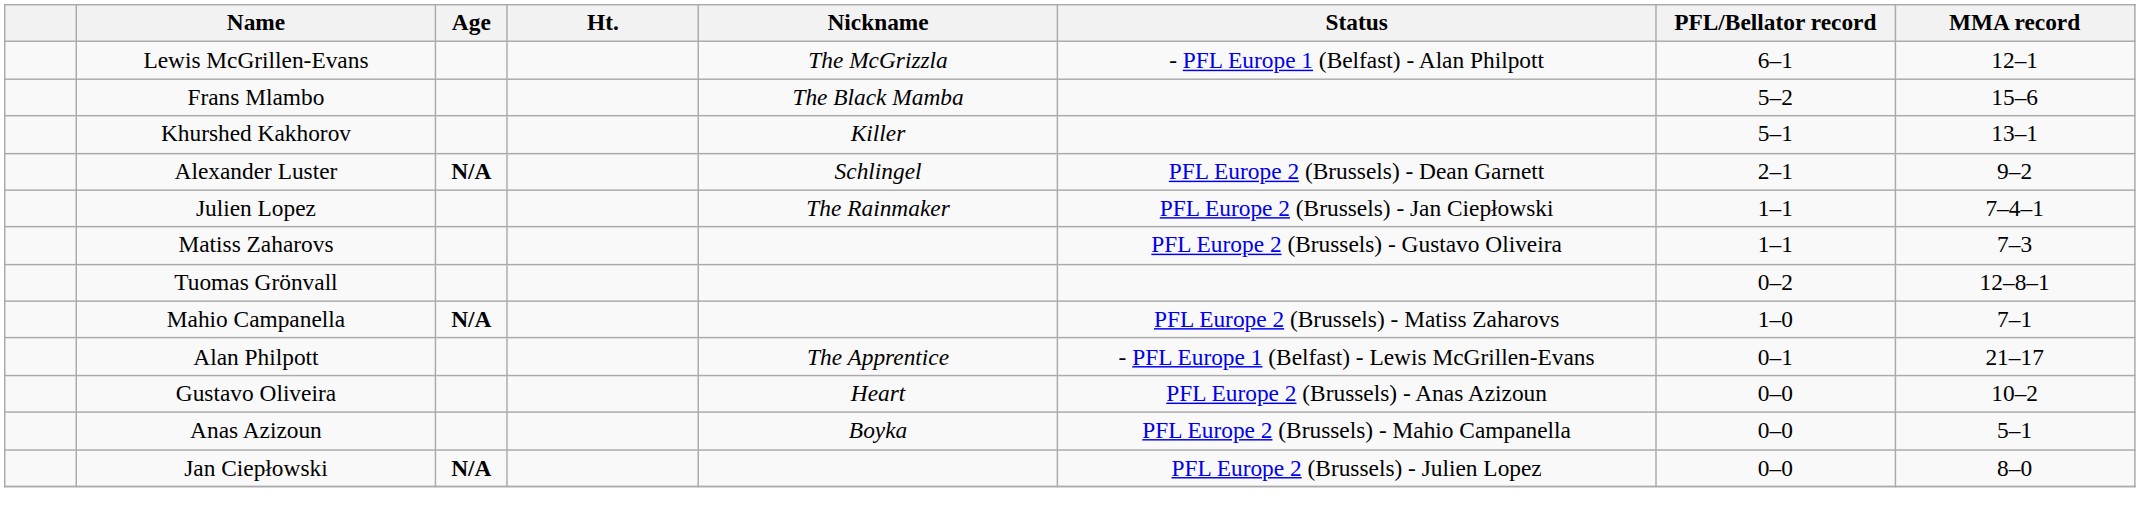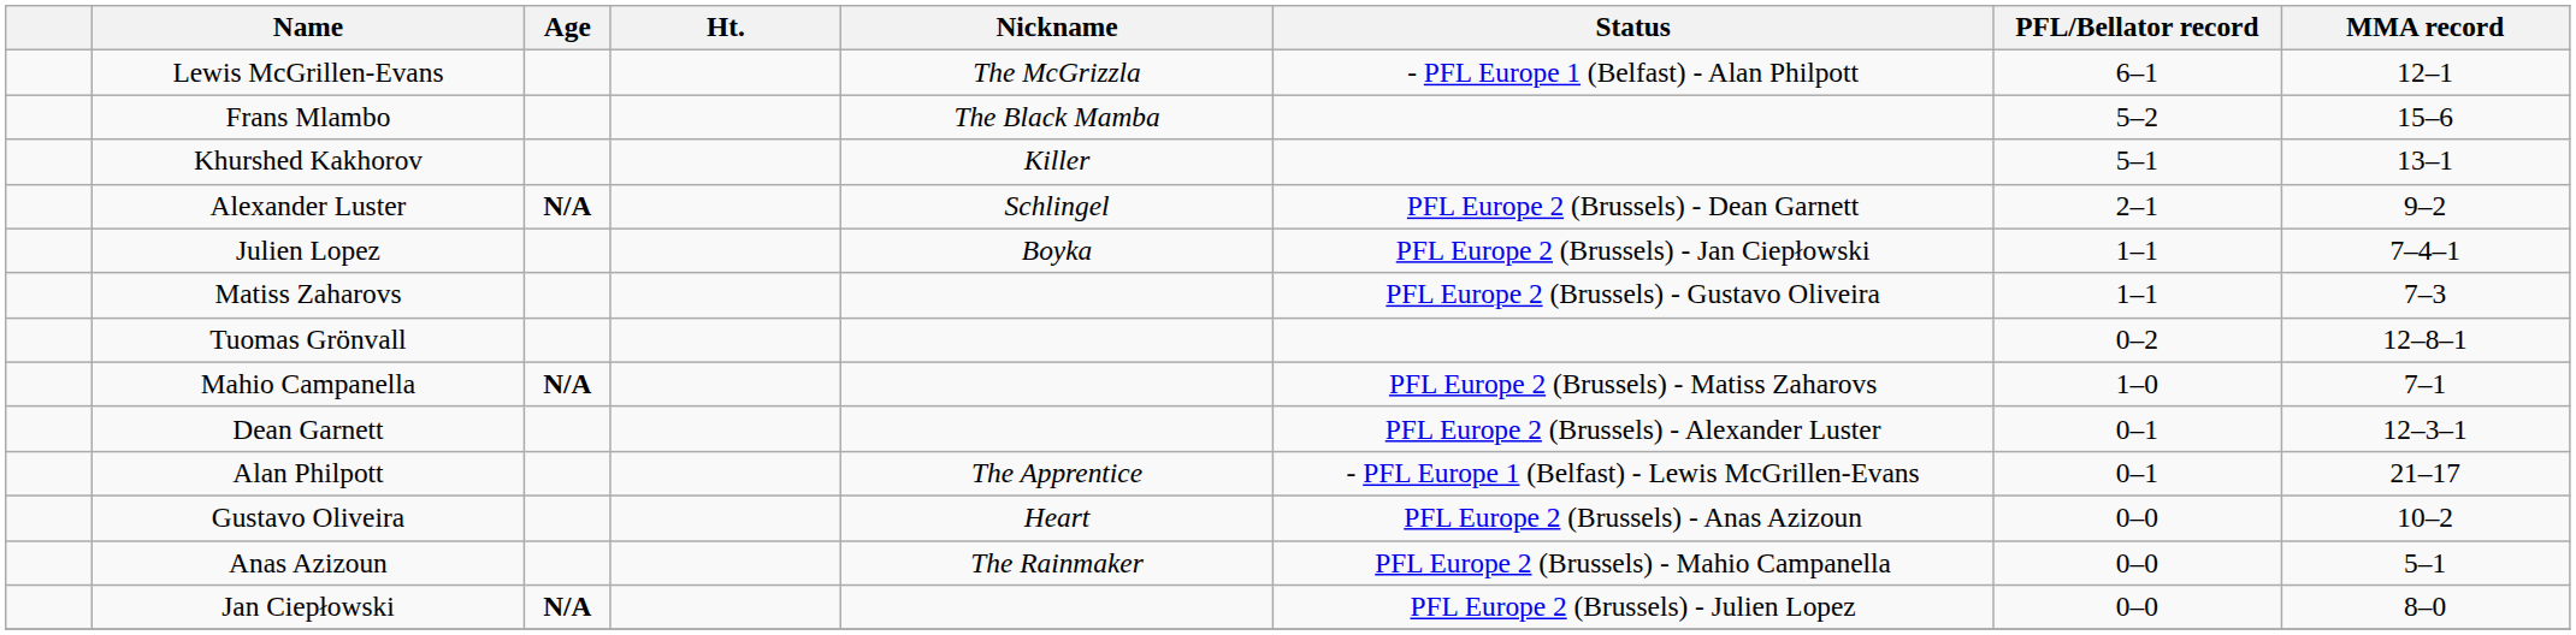Julien Lopez | Nickname: The Rainmaker -> Boyka
+ row: Dean Garnett | PFL Europe 2 (Brussels) - Alexander Luster | 0–1 | 12–3–1
Anas Azizoun | Nickname: Boyka -> The Rainmaker
